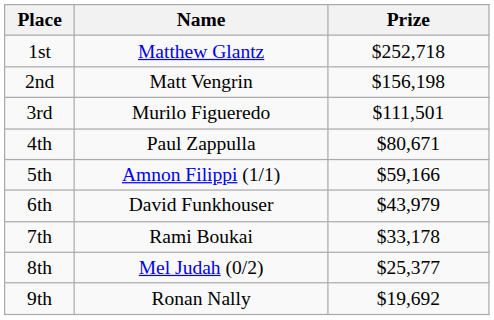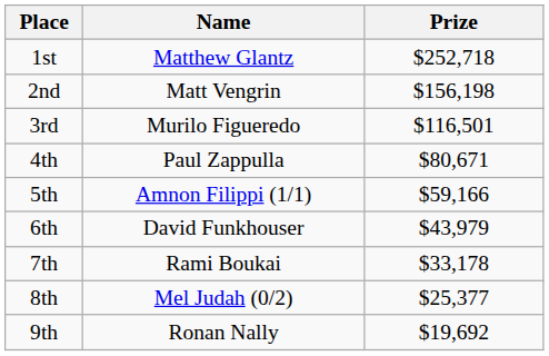3rd | Prize: $111,501 -> $116,501
